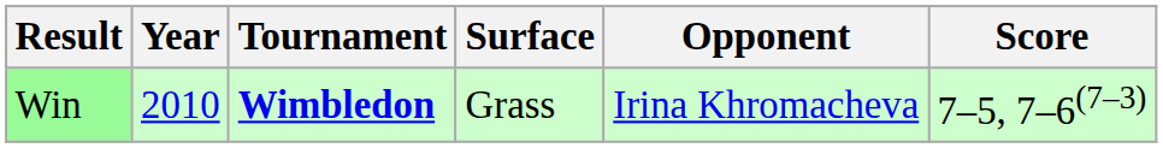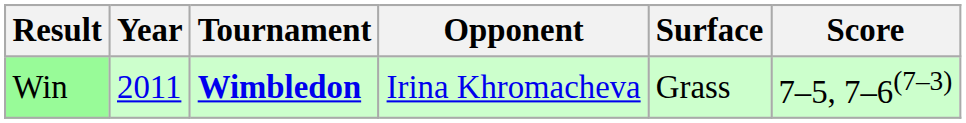columns swapped: Surface <-> Opponent
Win | Year: 2010 -> 2011
